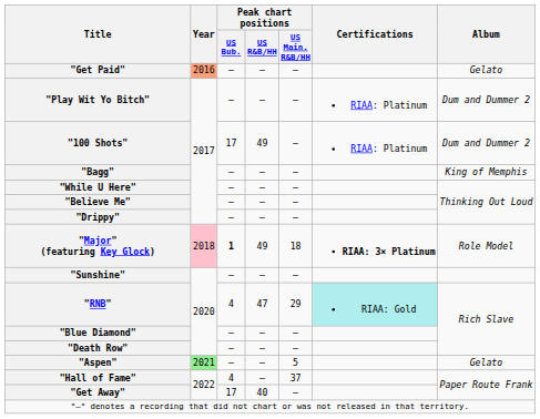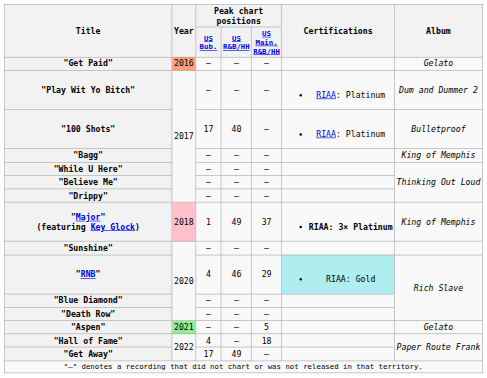"100 Shots" | Peak chart positions / US R&B/HH: 49 -> 40
"100 Shots" | Album: Dum and Dummer 2 -> Bulletproof
"Major" (featuring Key Glock) | Peak chart positions / US Bub.: bold -> normal
"Major" (featuring Key Glock) | Peak chart positions / US Main. R&B/HH: 18 -> 37
"Major" (featuring Key Glock) | Album: Role Model -> King of Memphis
"RNB" | Peak chart positions / US R&B/HH: 47 -> 46
"Hall of Fame" | Peak chart positions / US Main. R&B/HH: 37 -> 18
"Get Away" | Peak chart positions / US R&B/HH: 40 -> 49
